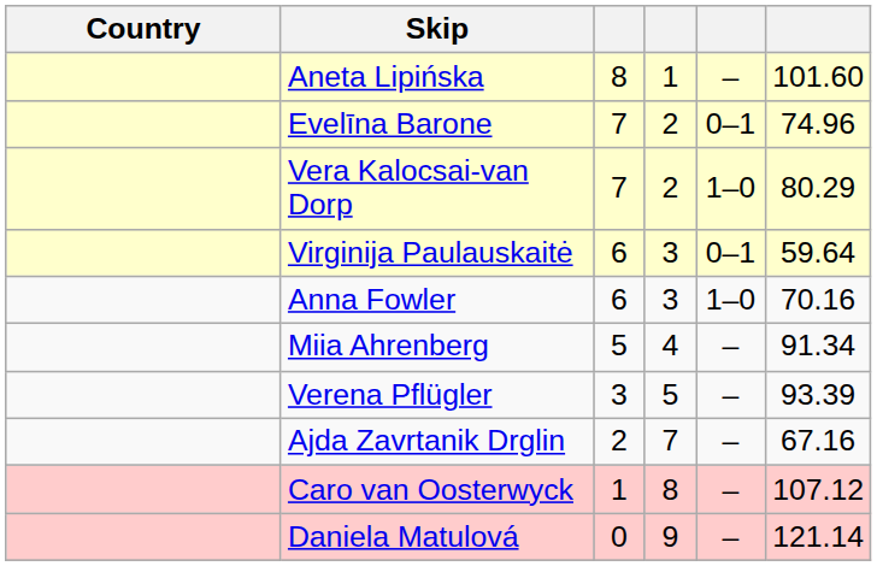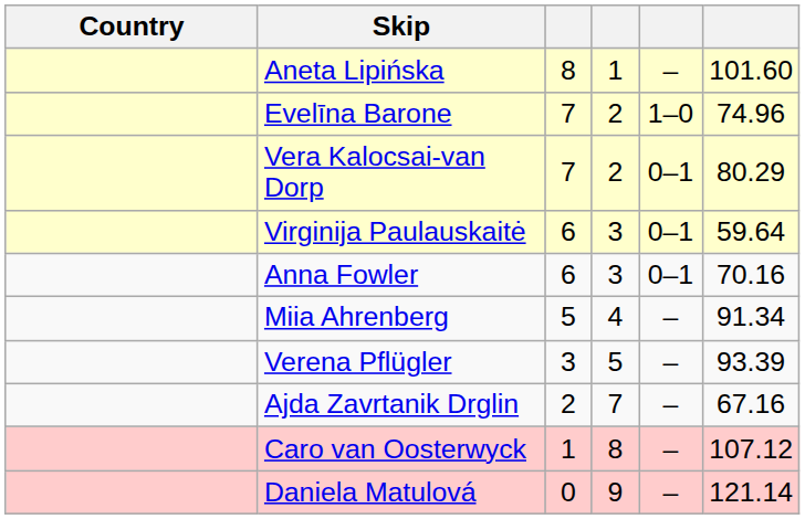Evelīna Barone | column 5: 0–1 -> 1–0
Vera Kalocsai-van Dorp | column 5: 1–0 -> 0–1
Anna Fowler | column 5: 1–0 -> 0–1
